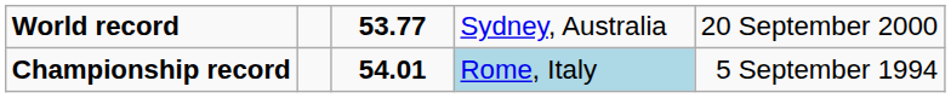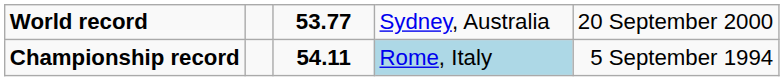Championship record | column 3: 54.01 -> 54.11
